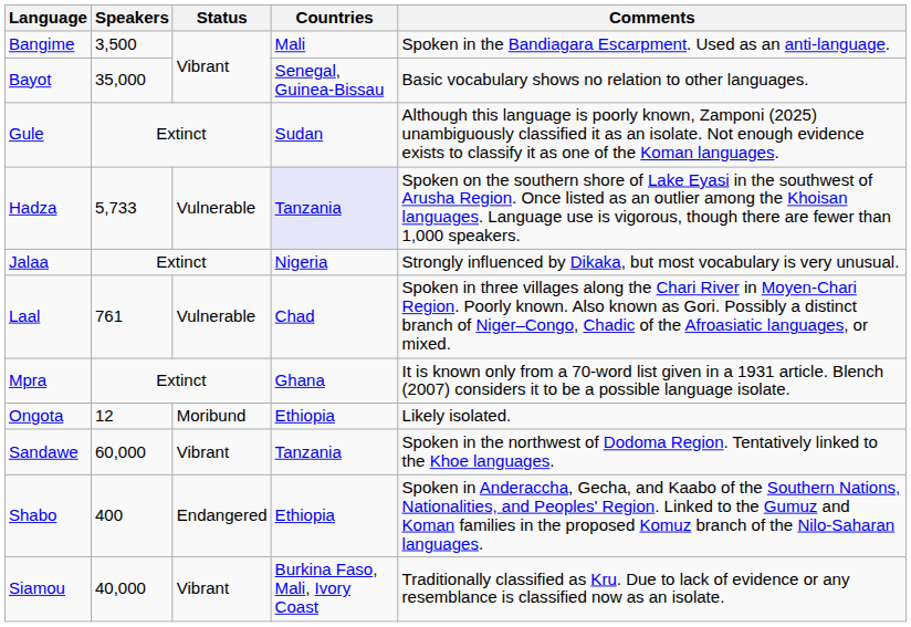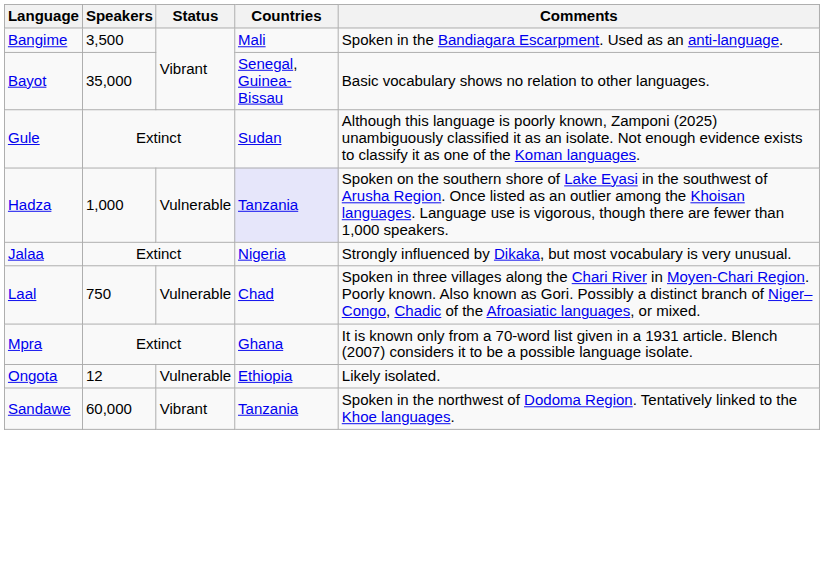Hadza | Speakers: 5,733 -> 1,000
Laal | Speakers: 761 -> 750
Ongota | Status: Moribund -> Vulnerable
- row: Shabo | 400 | Endangered | Ethiopia | Spoken in Anderaccha, Gecha, and Kaabo of the Southern Nations, Nationalities, and Peoples' Region. Linked to the Gumuz and Koman families in the proposed Komuz branch of the Nilo-Saharan languages.
- row: Siamou | 40,000 | Vibrant | Burkina Faso, Mali, Ivory Coast | Traditionally classified as Kru. Due to lack of evidence or any resemblance is classified now as an isolate.
